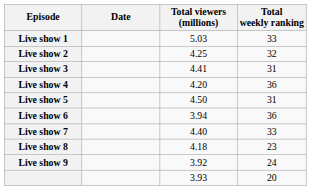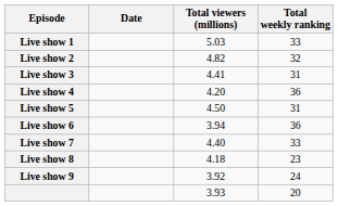Live show 2 | Total viewers (millions): 4.25 -> 4.82
